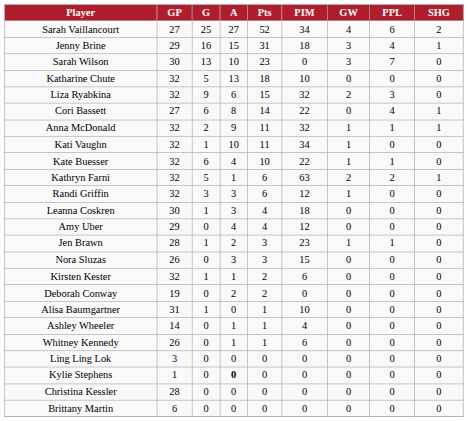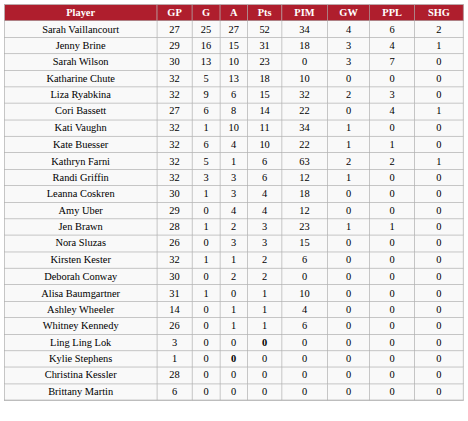- row: Anna McDonald | 32 | 2 | 9 | 11 | 32 | 1 | 1 | 1
Deborah Conway | GP: 19 -> 30
Ling Ling Lok | Pts: normal -> bold
